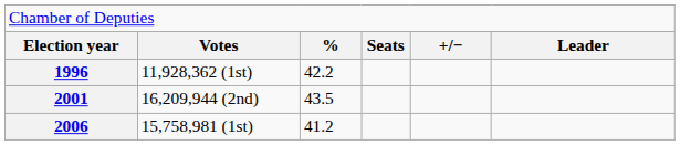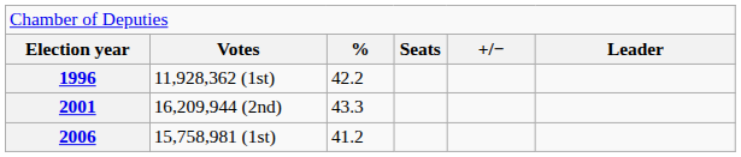2001 | column 3: 43.5 -> 43.3
